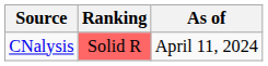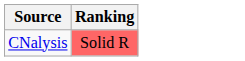- column: As of | April 11, 2024
